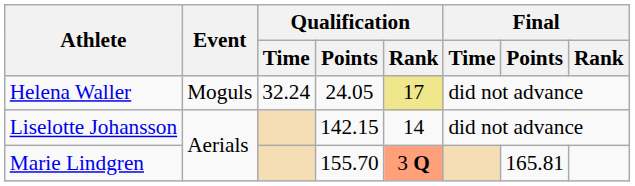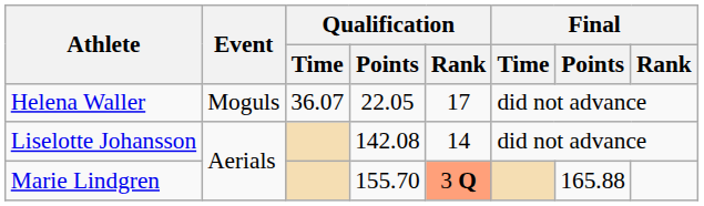Helena Waller | Qualification / Time: 32.24 -> 36.07
Helena Waller | Qualification / Points: 24.05 -> 22.05
Helena Waller | Qualification / Rank: khaki background -> no background
Liselotte Johansson | Qualification / Points: 142.15 -> 142.08
Marie Lindgren | Final / Points: 165.81 -> 165.88
